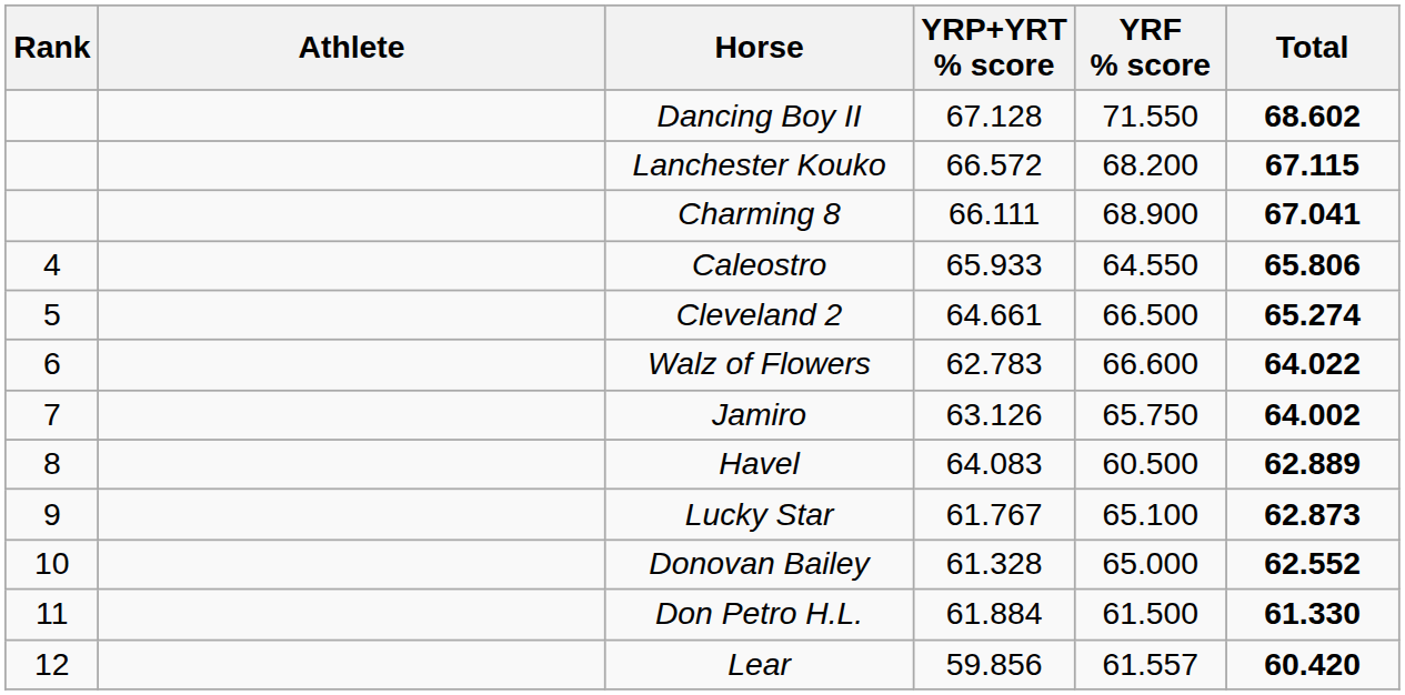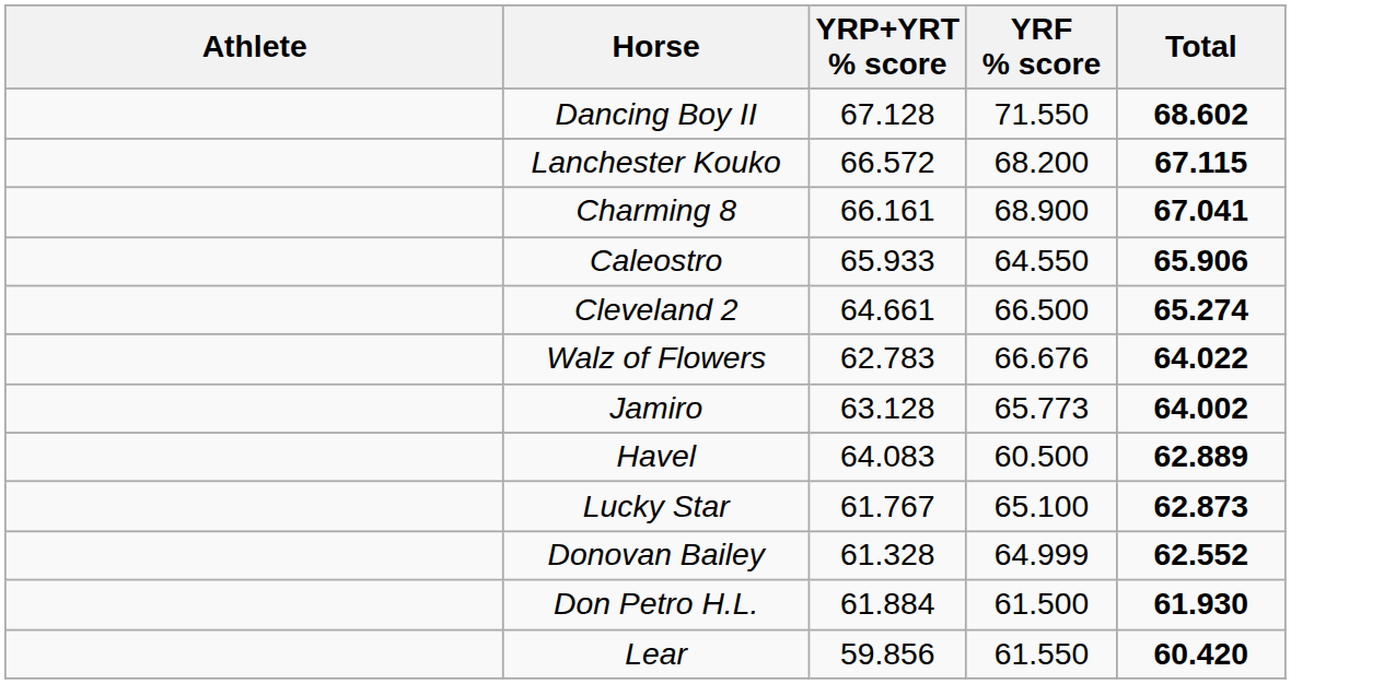- column: Rank | 4 | 5 | 6 | 7 | 8 | 9 | 10 | 11 | 12
Charming 8 | YRP+YRT % score: 66.111 -> 66.161
Caleostro | Total: 65.806 -> 65.906
Walz of Flowers | YRF % score: 66.600 -> 66.676
Jamiro | YRP+YRT % score: 63.126 -> 63.128
Jamiro | YRF % score: 65.750 -> 65.773
Donovan Bailey | YRF % score: 65.000 -> 64.999
Don Petro H.L. | Total: 61.330 -> 61.930
Lear | YRF % score: 61.557 -> 61.550
